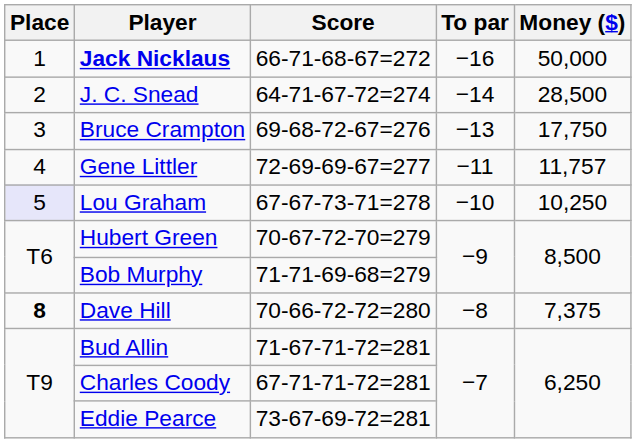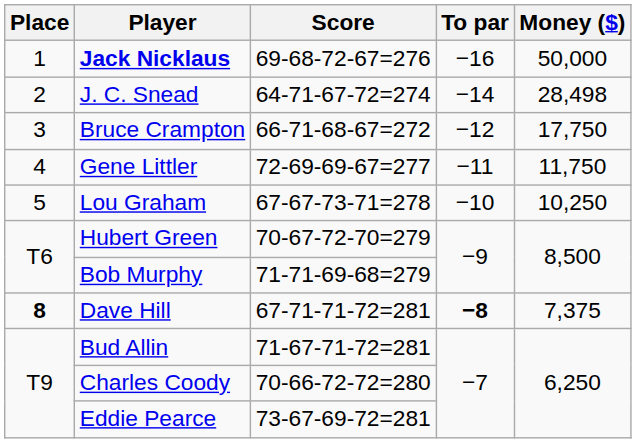Jack Nicklaus | Score: 66-71-68-67=272 -> 69-68-72-67=276
J. C. Snead | Money ($): 28,500 -> 28,498
Bruce Crampton | Score: 69-68-72-67=276 -> 66-71-68-67=272
Bruce Crampton | To par: −13 -> −12
Gene Littler | Money ($): 11,757 -> 11,750
Lou Graham | Place: lavender background -> no background
Dave Hill | Score: 70-66-72-72=280 -> 67-71-71-72=281
Dave Hill | To par: normal -> bold
Charles Coody | Score: 67-71-71-72=281 -> 70-66-72-72=280
